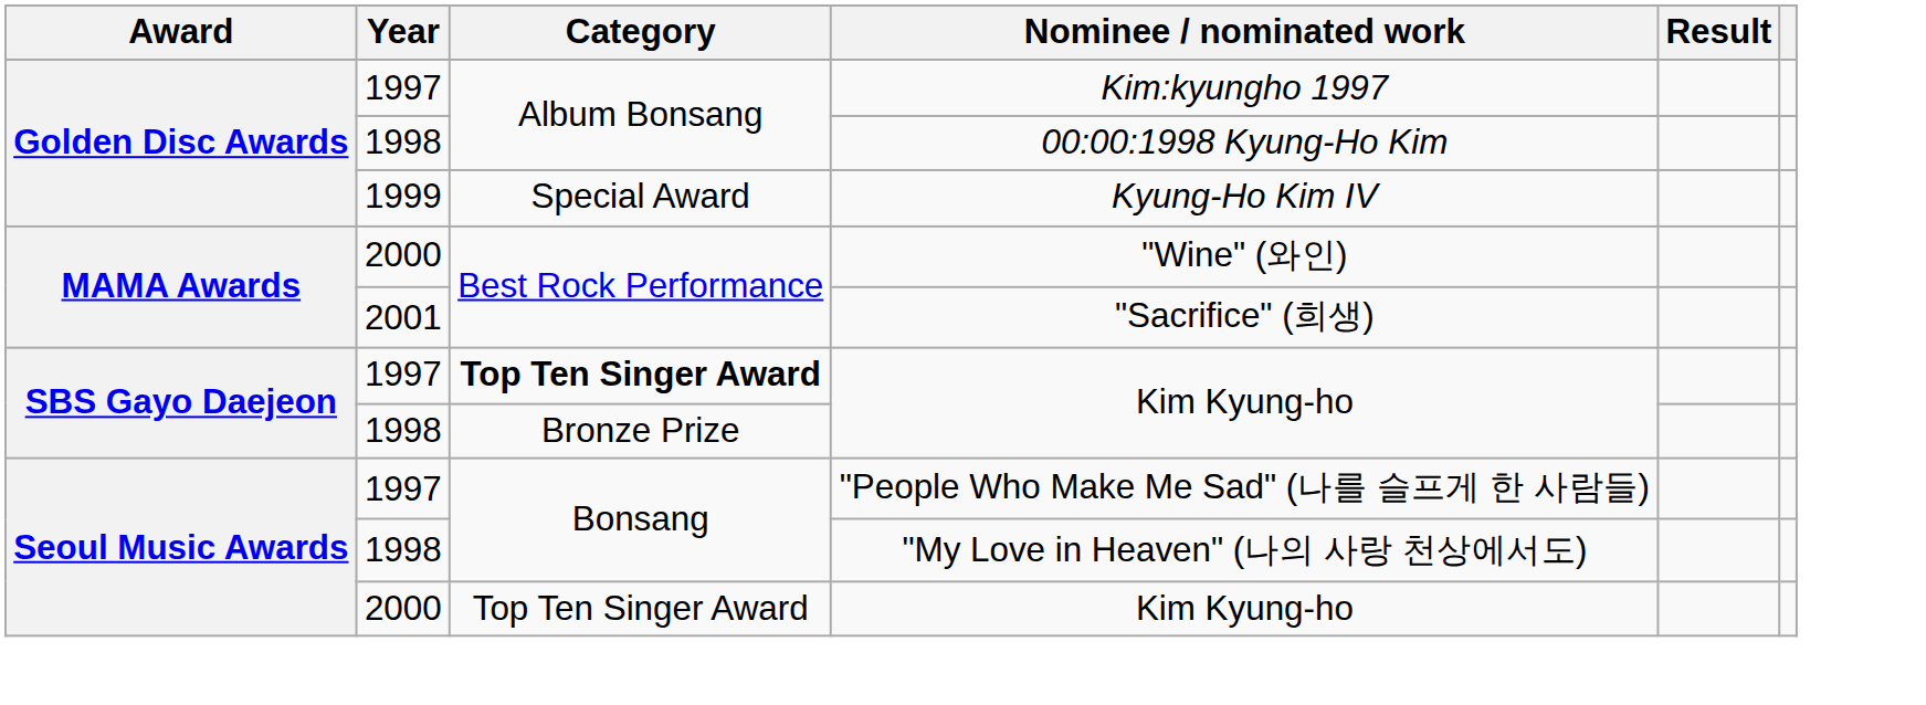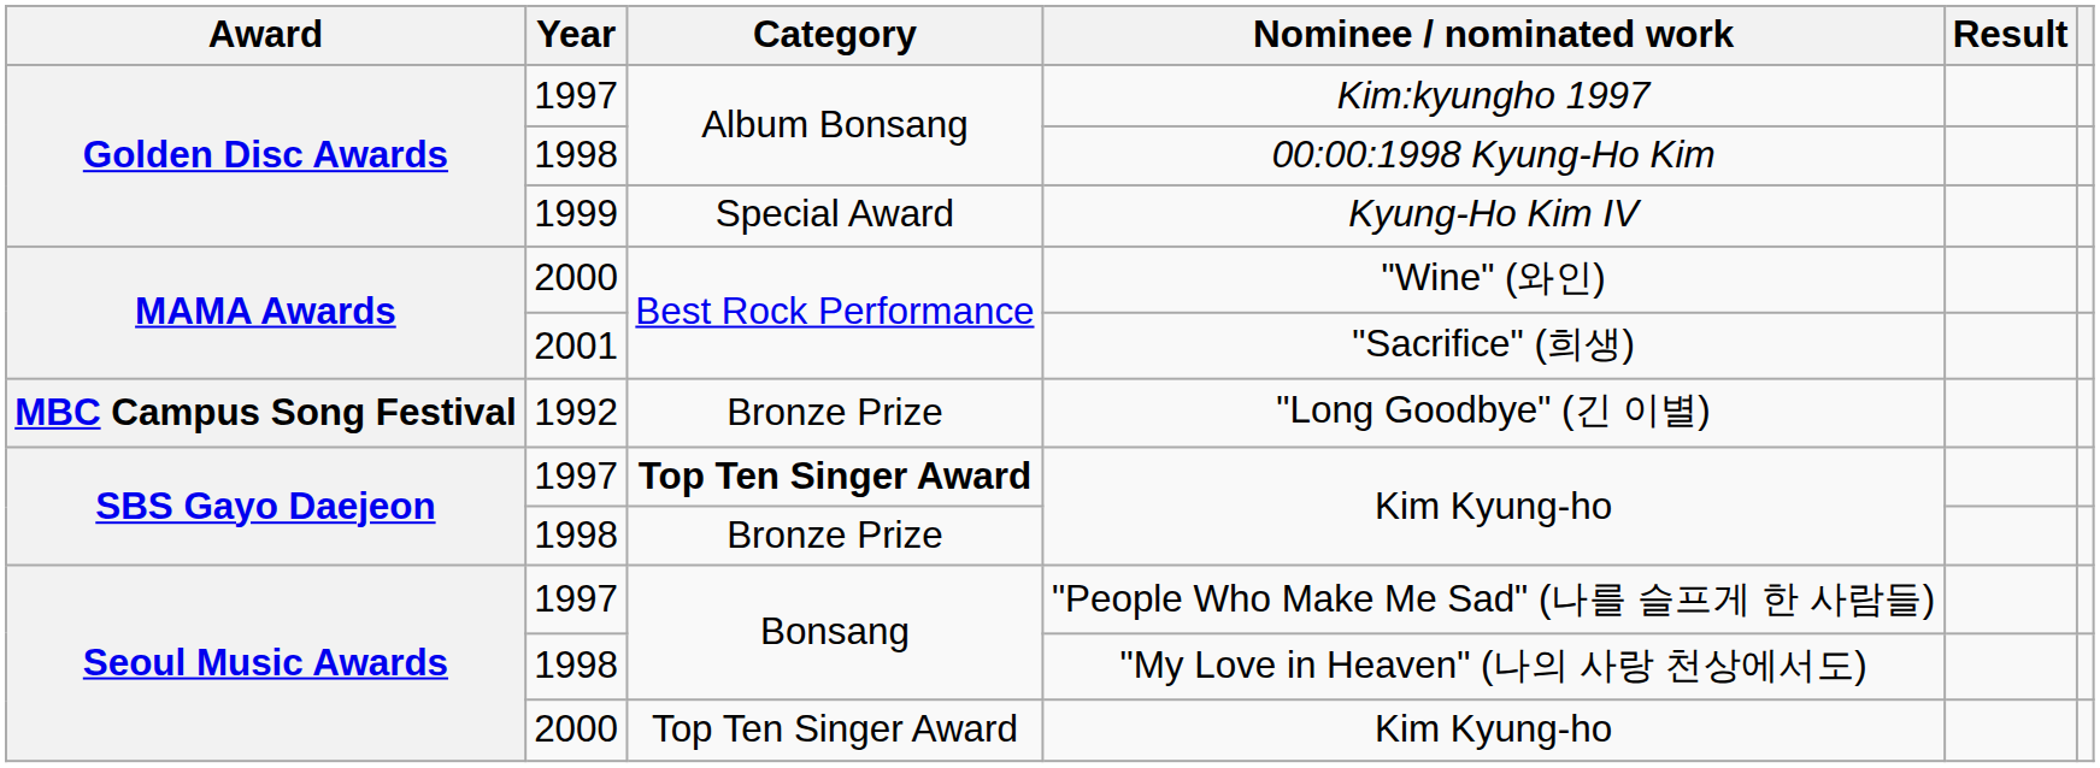+ row: MBC Campus Song Festival | 1992 | Bronze Prize | "Long Goodbye" (긴 이별)
